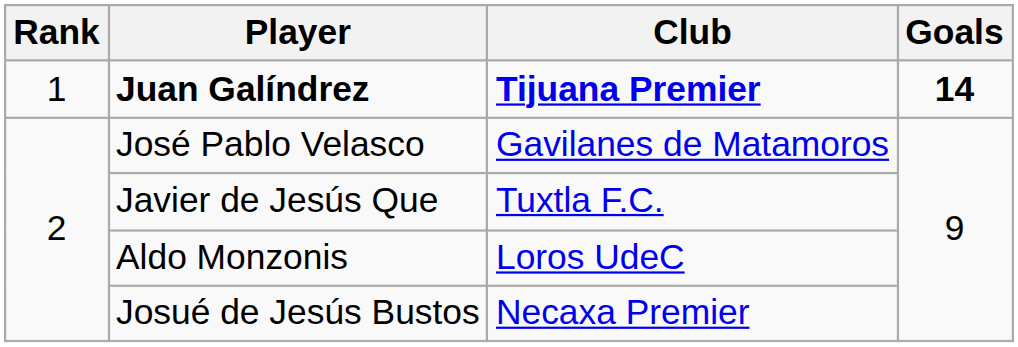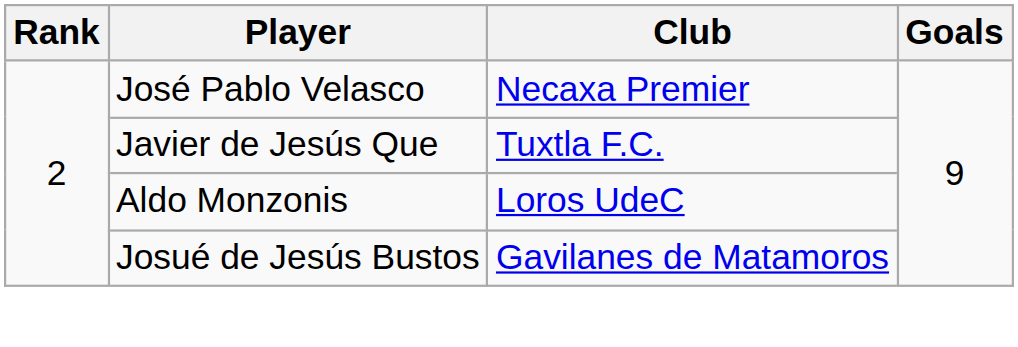- row: 1 | Juan Galíndrez | Tijuana Premier | 14
José Pablo Velasco | Club: Gavilanes de Matamoros -> Necaxa Premier
Josué de Jesús Bustos | Club: Necaxa Premier -> Gavilanes de Matamoros
